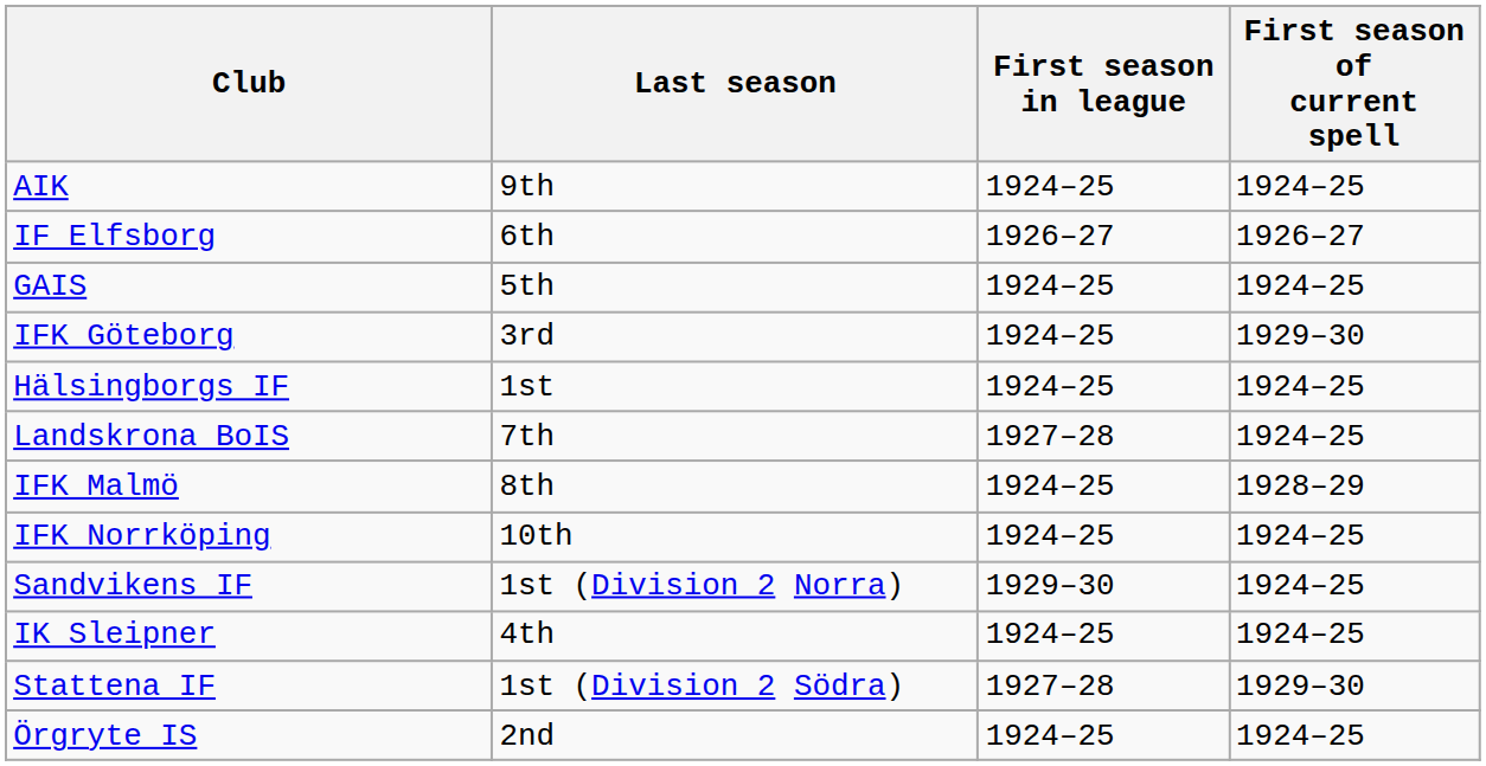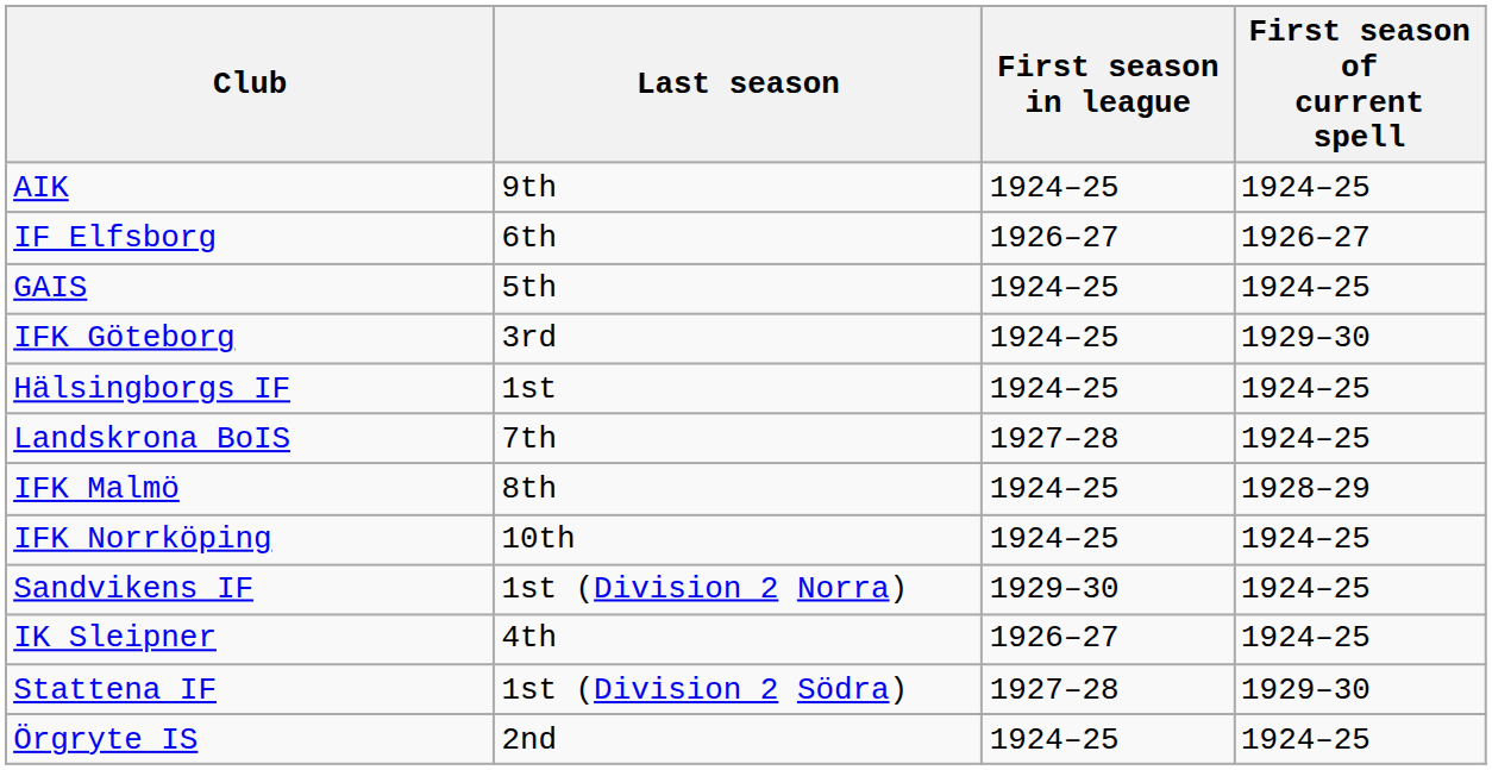IK Sleipner | First season in league: 1924–25 -> 1926–27
